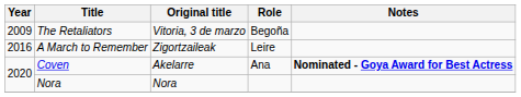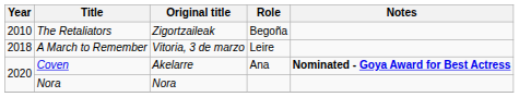The Retaliators | Year: 2009 -> 2010
The Retaliators | Original title: Vitoria, 3 de marzo -> Zigortzaileak
A March to Remember | Year: 2016 -> 2018
A March to Remember | Original title: Zigortzaileak -> Vitoria, 3 de marzo
